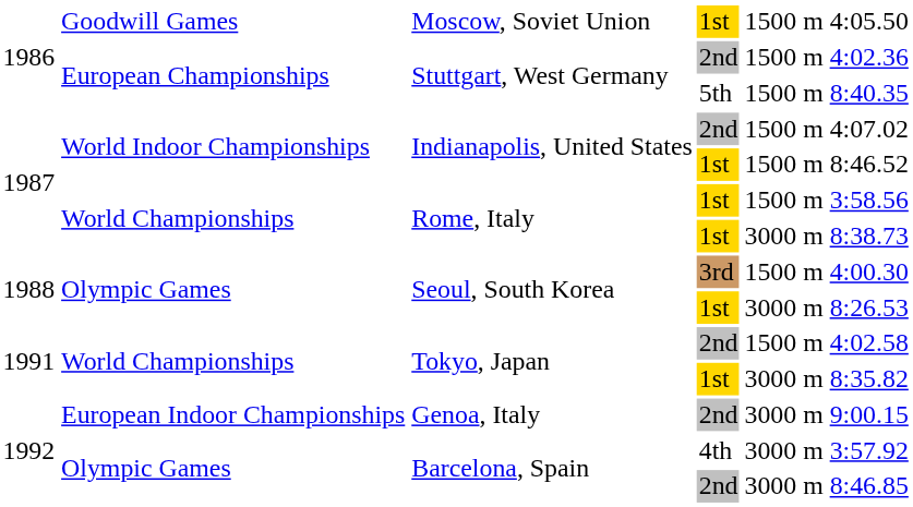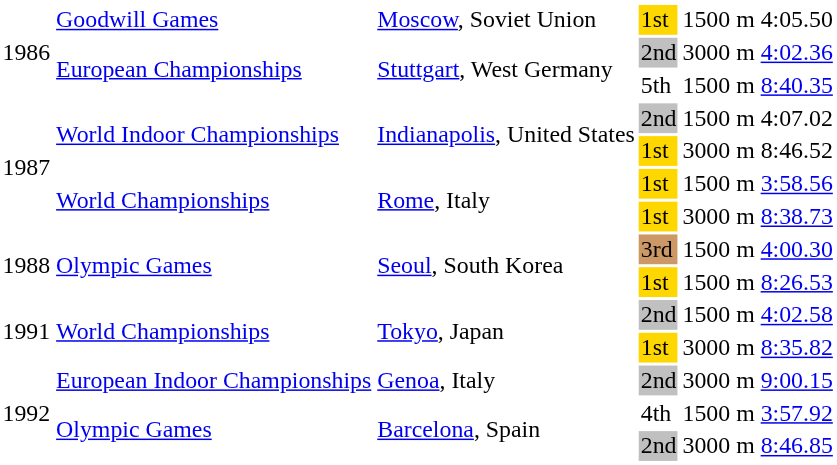Stuttgart, West Germany / 2nd | column 5: 1500 m -> 3000 m
Indianapolis, United States / 1st | column 5: 1500 m -> 3000 m
Seoul, South Korea / 1st | column 5: 3000 m -> 1500 m
Barcelona, Spain / 4th | column 5: 3000 m -> 1500 m
